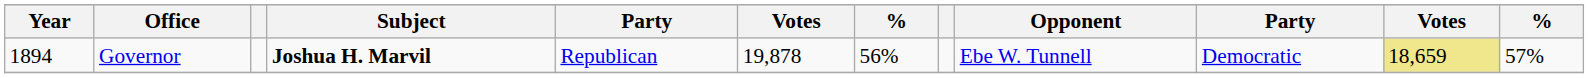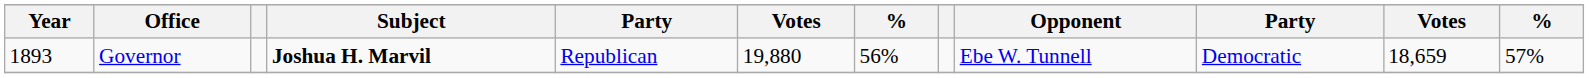Governor | Year: 1894 -> 1893
Governor | column 6: 19,878 -> 19,880
Governor | column 11: khaki background -> no background
